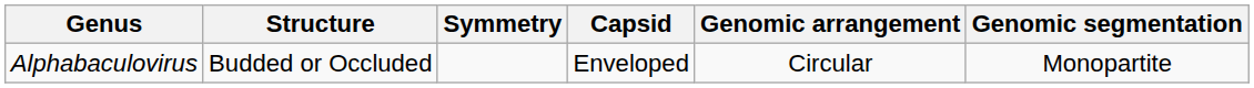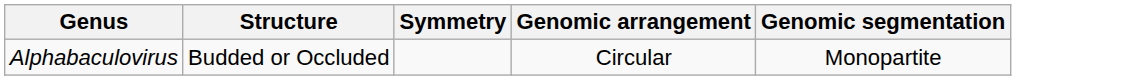- column: Capsid | Enveloped
